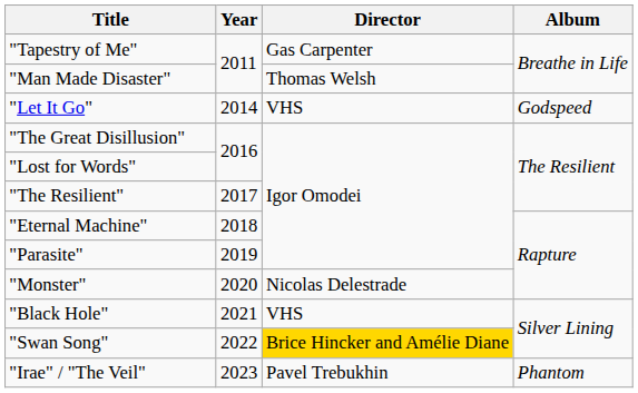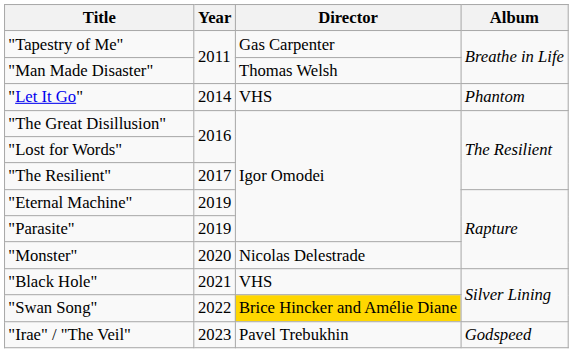"Let It Go" | Album: Godspeed -> Phantom
"Eternal Machine" | Year: 2018 -> 2019
"Irae" / "The Veil" | Album: Phantom -> Godspeed
